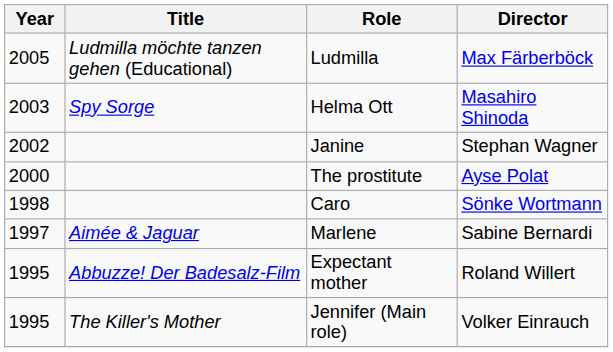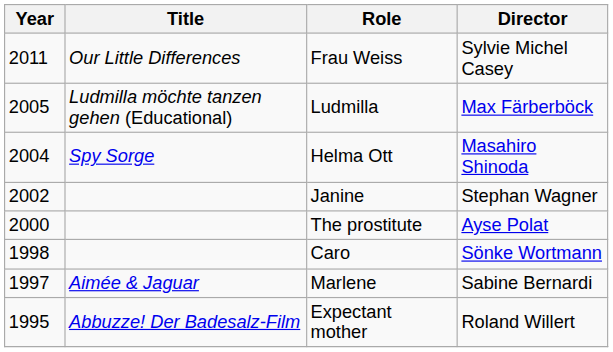+ row: 2011 | Our Little Differences | Frau Weiss | Sylvie Michel Casey
Helma Ott | Year: 2003 -> 2004
- row: 1995 | The Killer's Mother | Jennifer (Main role) | Volker Einrauch
